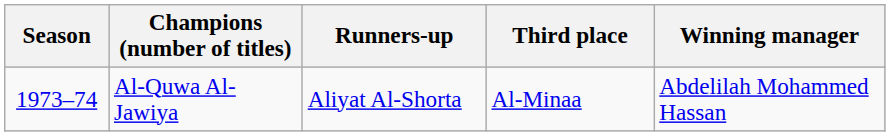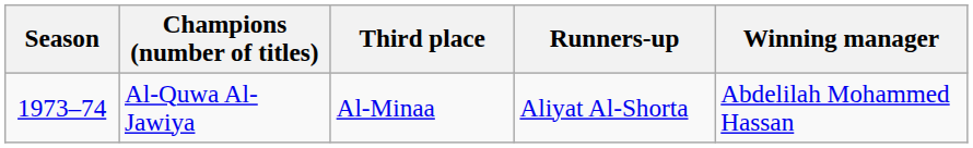columns swapped: Runners-up <-> Third place
